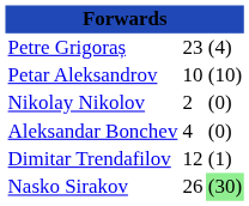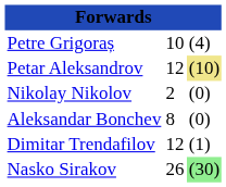Petre Grigoraș | column 2: 23 -> 10
Petar Aleksandrov | column 2: 10 -> 12
Petar Aleksandrov | column 3: no background -> khaki background
Aleksandar Bonchev | column 2: 4 -> 8
